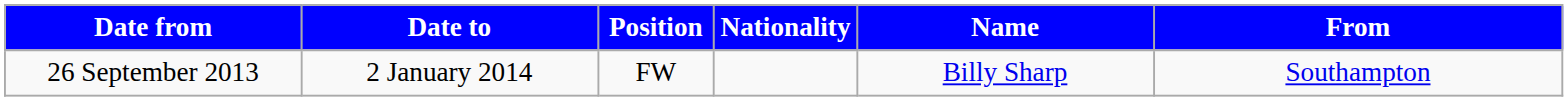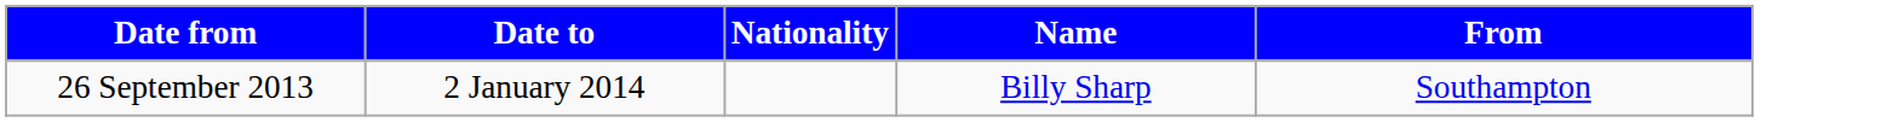- column: Position | FW
